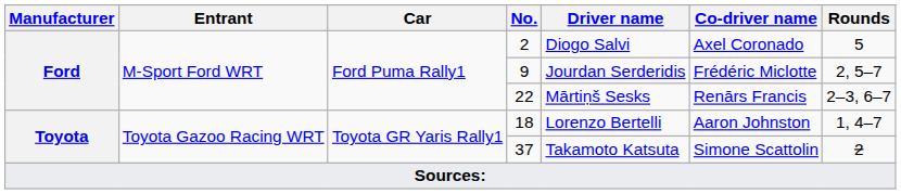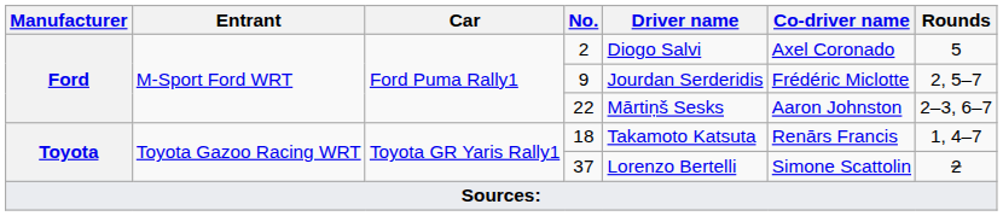22 | Co-driver name: Renārs Francis -> Aaron Johnston
18 | Driver name: Lorenzo Bertelli -> Takamoto Katsuta
18 | Co-driver name: Aaron Johnston -> Renārs Francis
37 | Driver name: Takamoto Katsuta -> Lorenzo Bertelli
